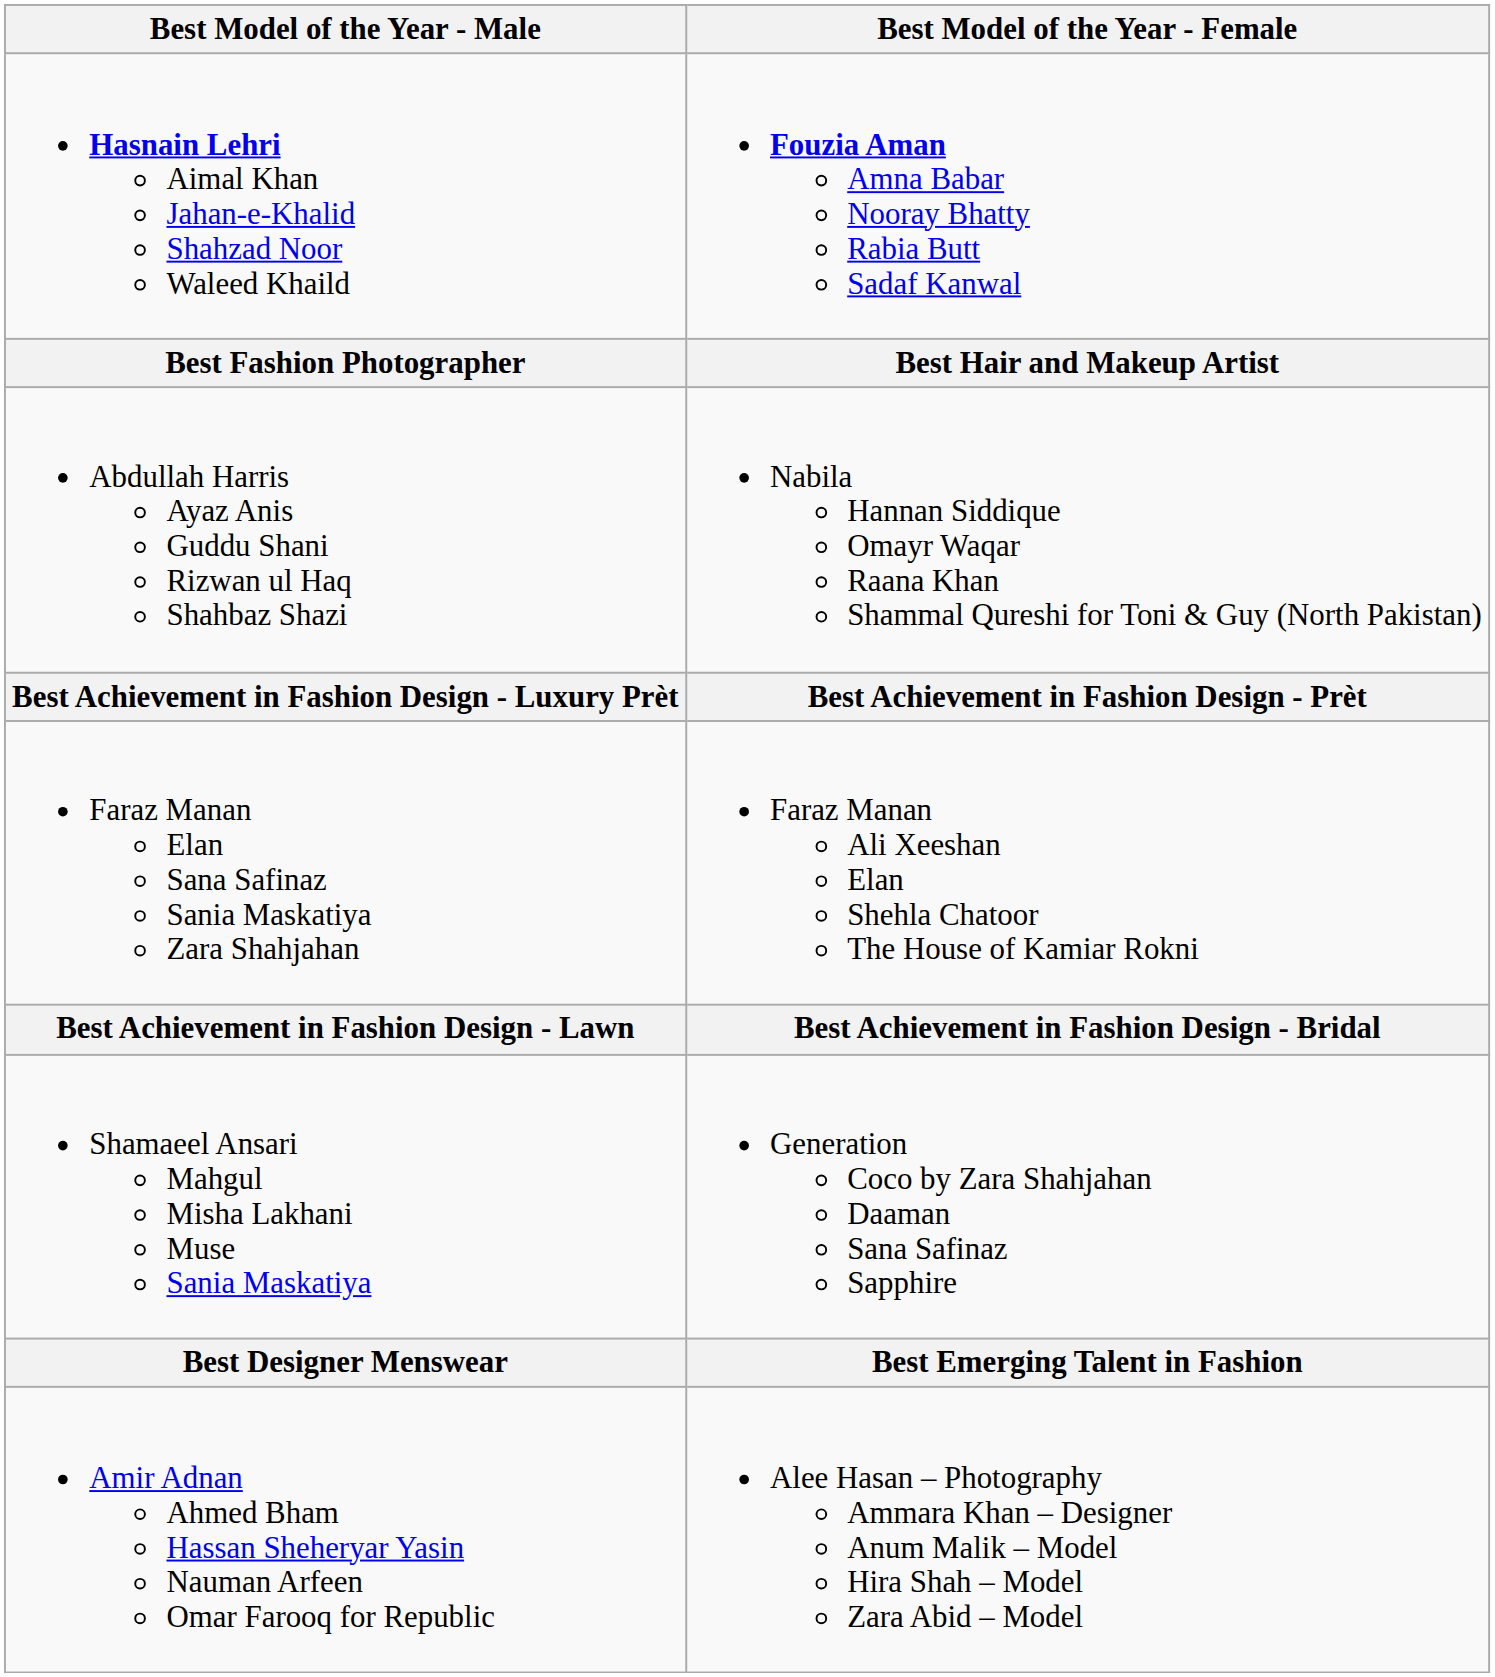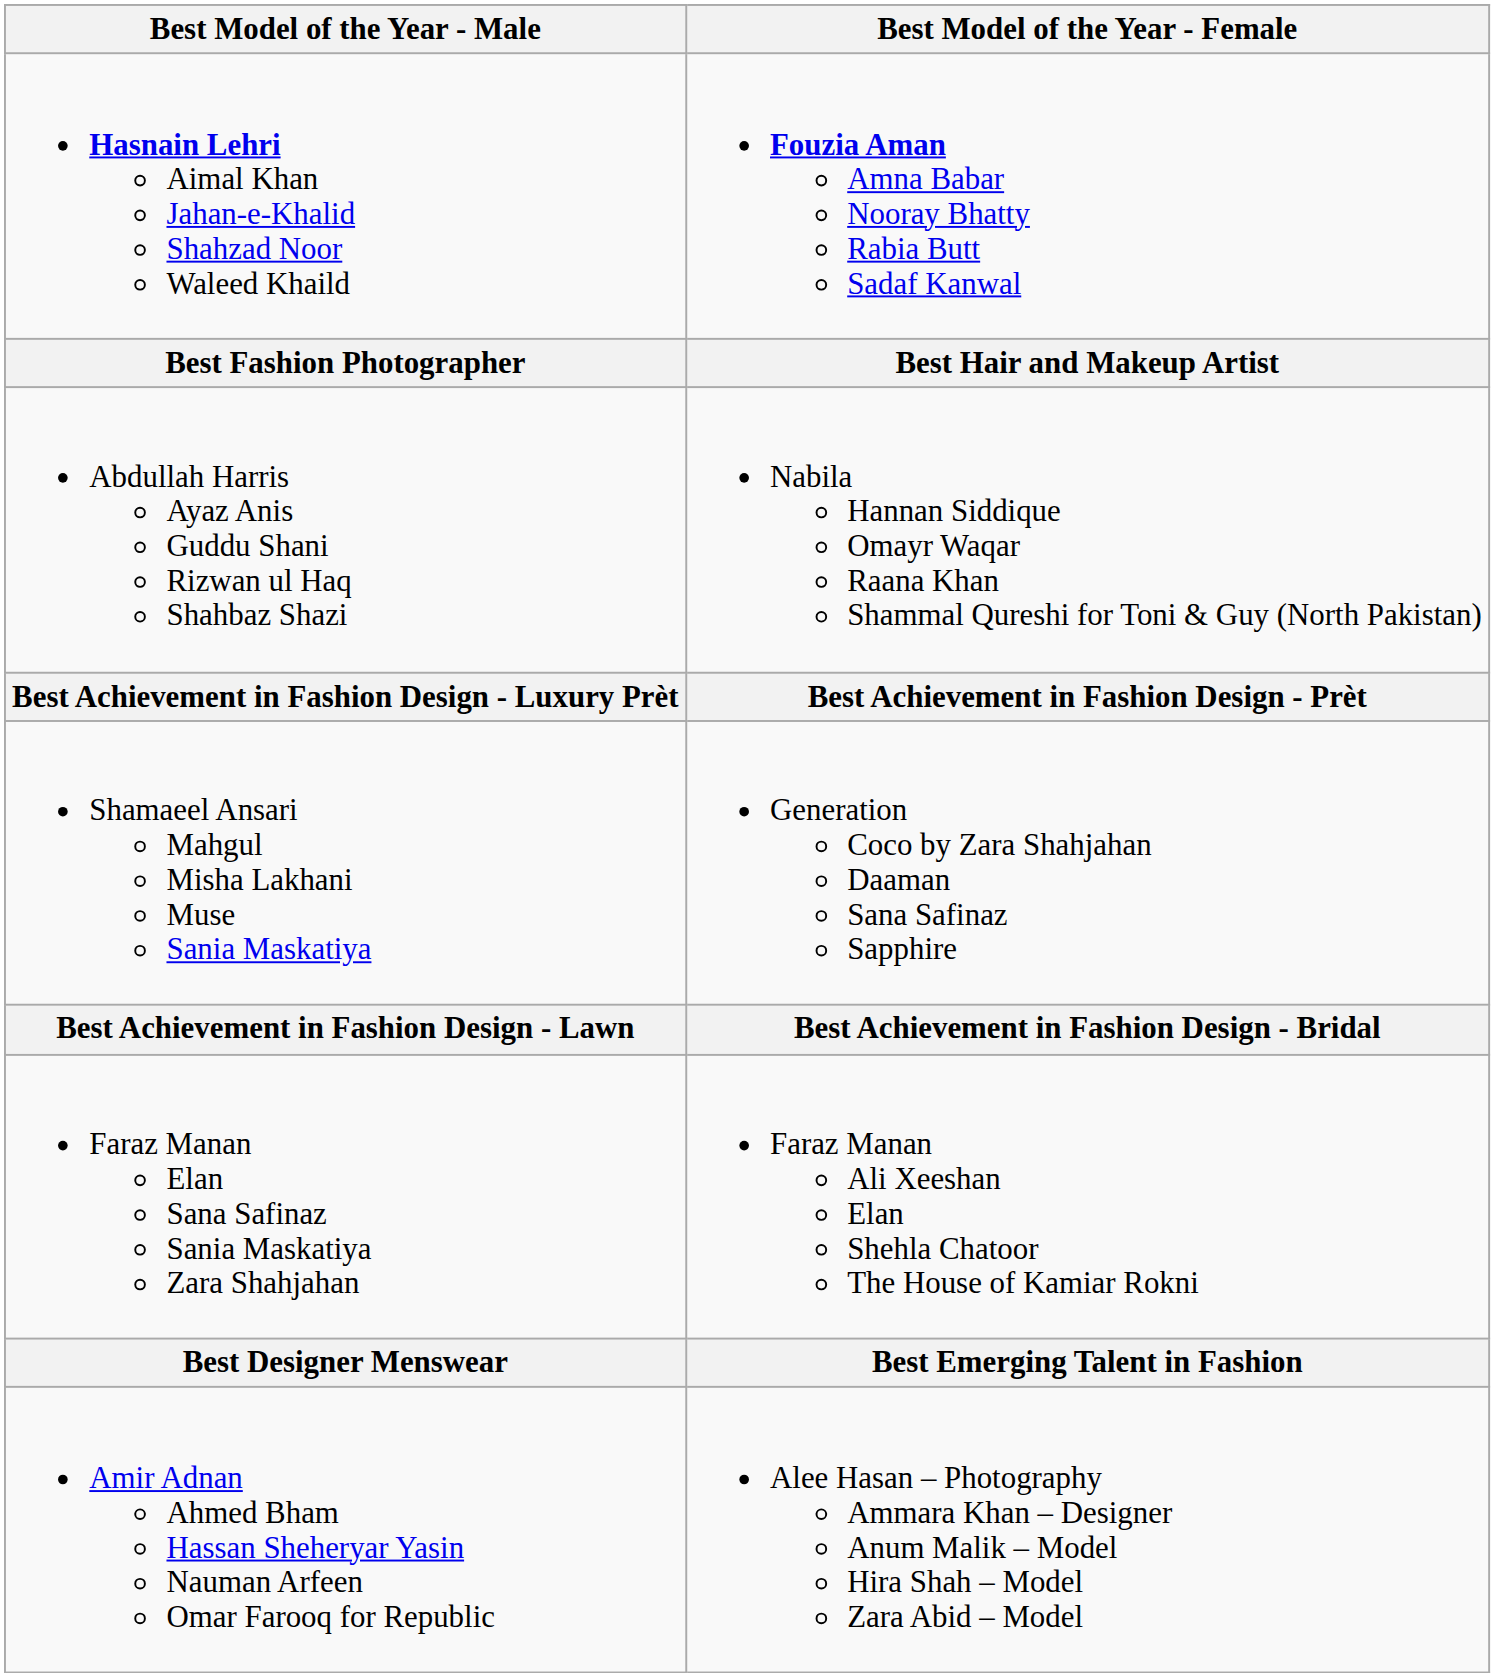rows swapped: Shamaeel Ansari Mahgul Misha Lakhani Muse Sania Maskatiya <-> Faraz Manan Elan Sana Safinaz Sania Maskatiya Zara Shahjahan
